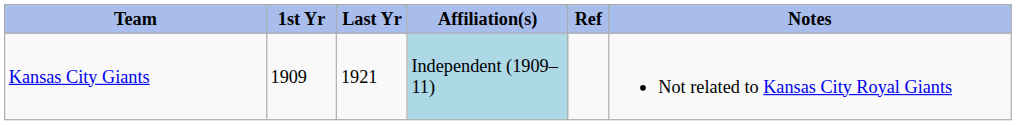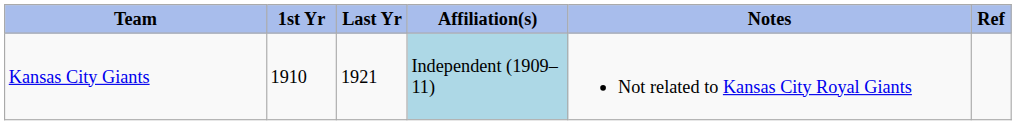columns swapped: Notes <-> Ref
Kansas City Giants | 1st Yr: 1909 -> 1910
